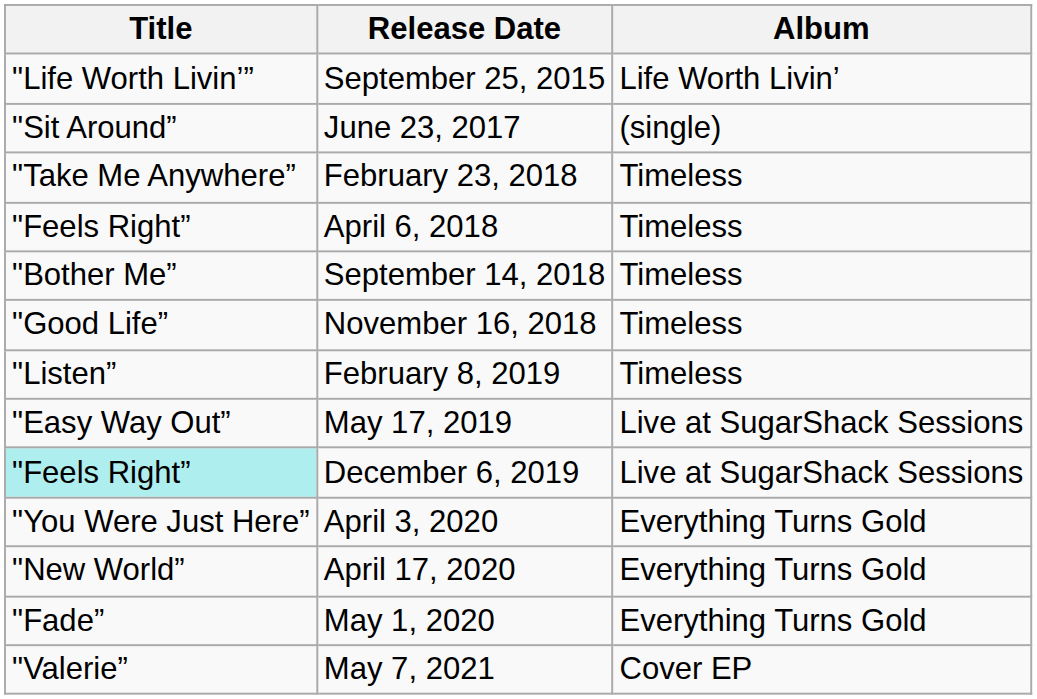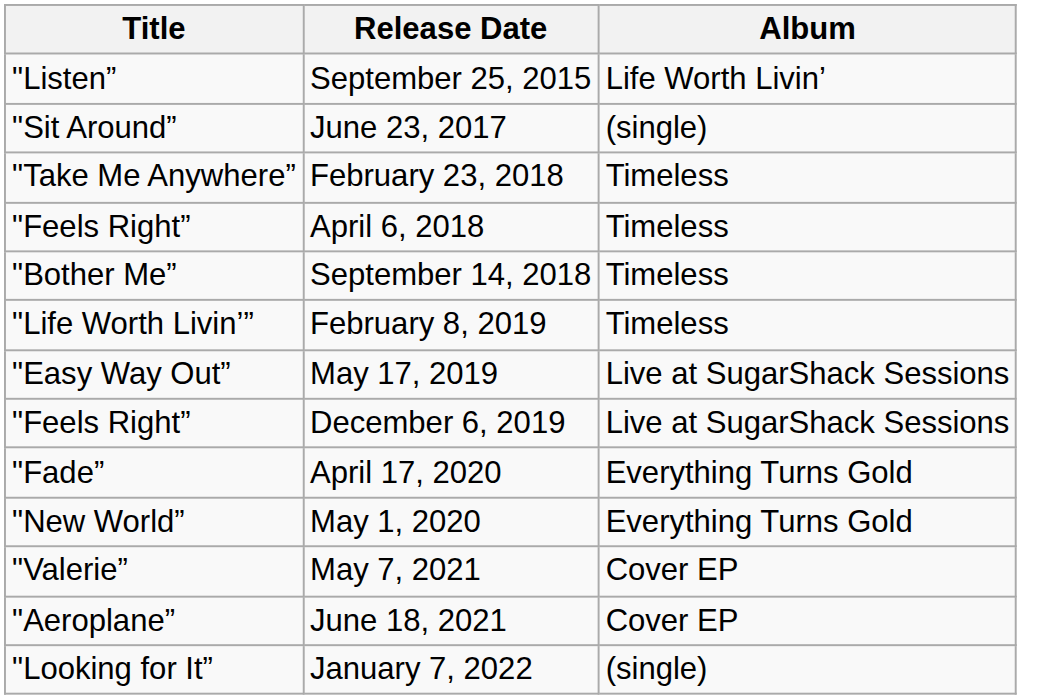September 25, 2015 | Title: "Life Worth Livin’” -> "Listen”
- row: "Good Life” | November 16, 2018 | Timeless
February 8, 2019 | Title: "Listen” -> "Life Worth Livin’”
December 6, 2019 | Title: paleturquoise background -> no background
- row: "You Were Just Here” | April 3, 2020 | Everything Turns Gold
April 17, 2020 | Title: "New World” -> "Fade”
May 1, 2020 | Title: "Fade” -> "New World”
+ row: "Aeroplane” | June 18, 2021 | Cover EP
+ row: "Looking for It” | January 7, 2022 | (single)
